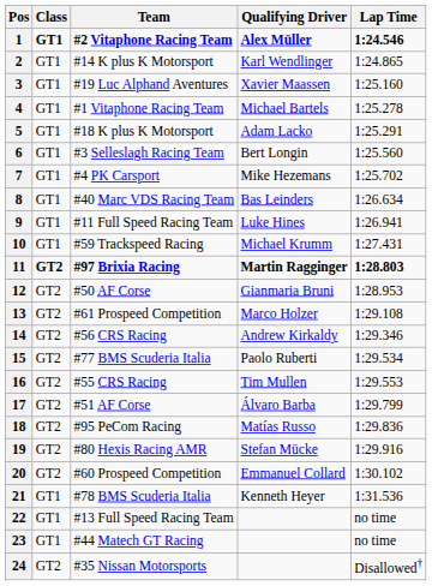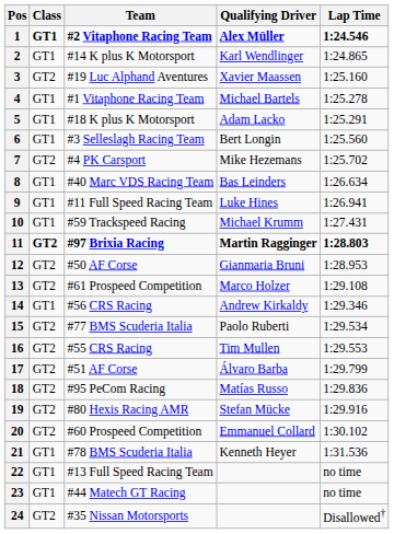3 | Class: GT1 -> GT2
7 | Class: GT1 -> GT2
14 | Class: GT2 -> GT1
